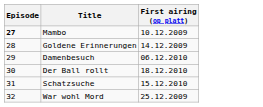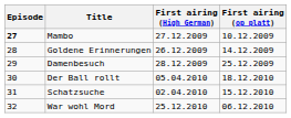+ column: First airing (High German) | 27.12.2009 | 26.12.2009 | 28.12.2009 | 05.04.2010 | 02.04.2010 | 25.12.2010
Damenbesuch | First airing (op platt): 06.12.2010 -> 25.12.2009
War wohl Mord | First airing (op platt): 25.12.2009 -> 06.12.2010
